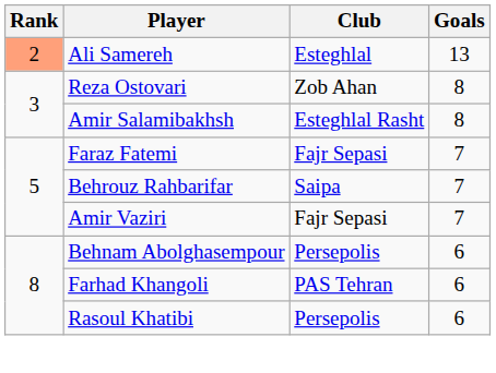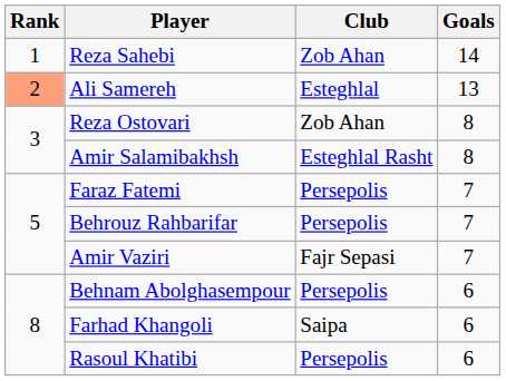+ row: 1 | Reza Sahebi | Zob Ahan | 14
Faraz Fatemi | Club: Fajr Sepasi -> Persepolis
Behrouz Rahbarifar | Club: Saipa -> Persepolis
Farhad Khangoli | Club: PAS Tehran -> Saipa
